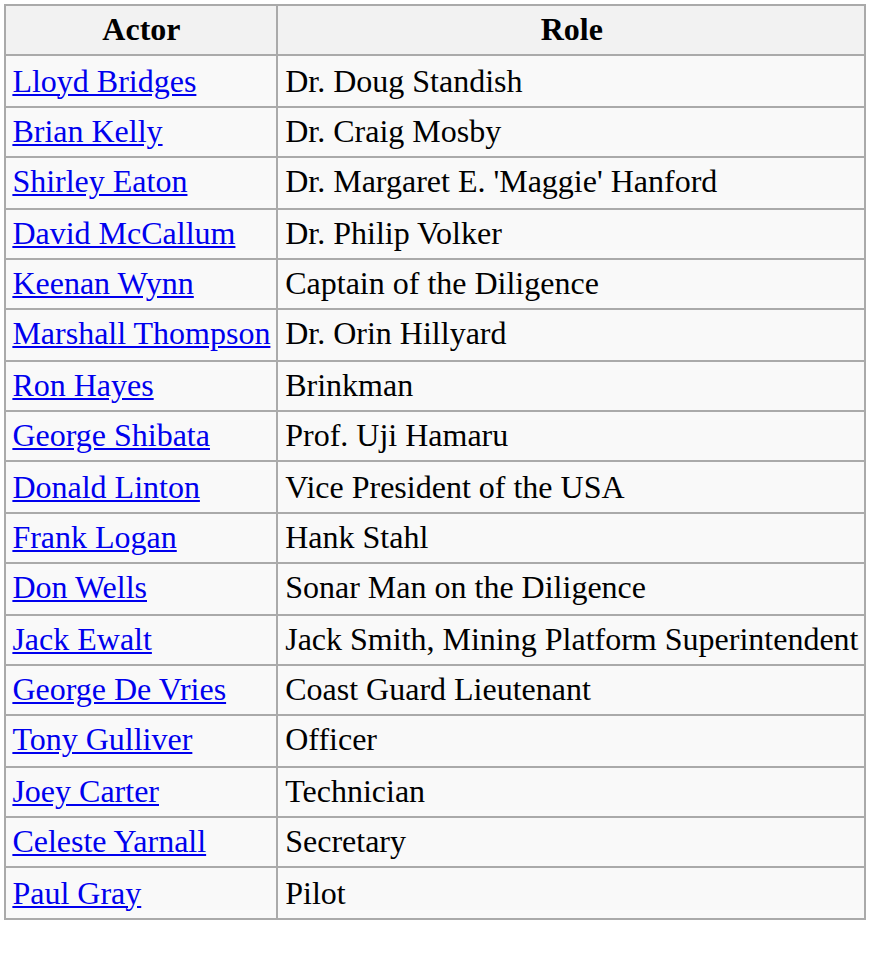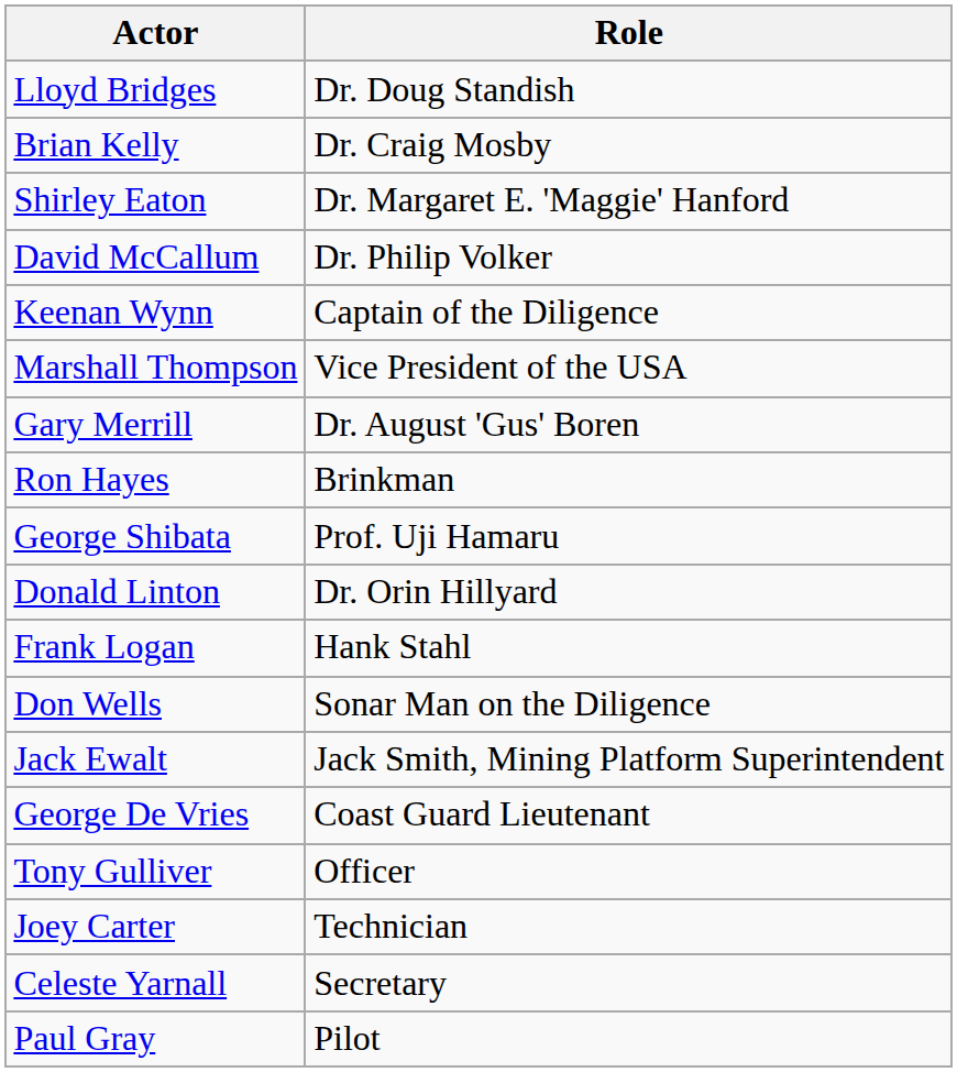Marshall Thompson | Role: Dr. Orin Hillyard -> Vice President of the USA
+ row: Gary Merrill | Dr. August 'Gus' Boren
Donald Linton | Role: Vice President of the USA -> Dr. Orin Hillyard
